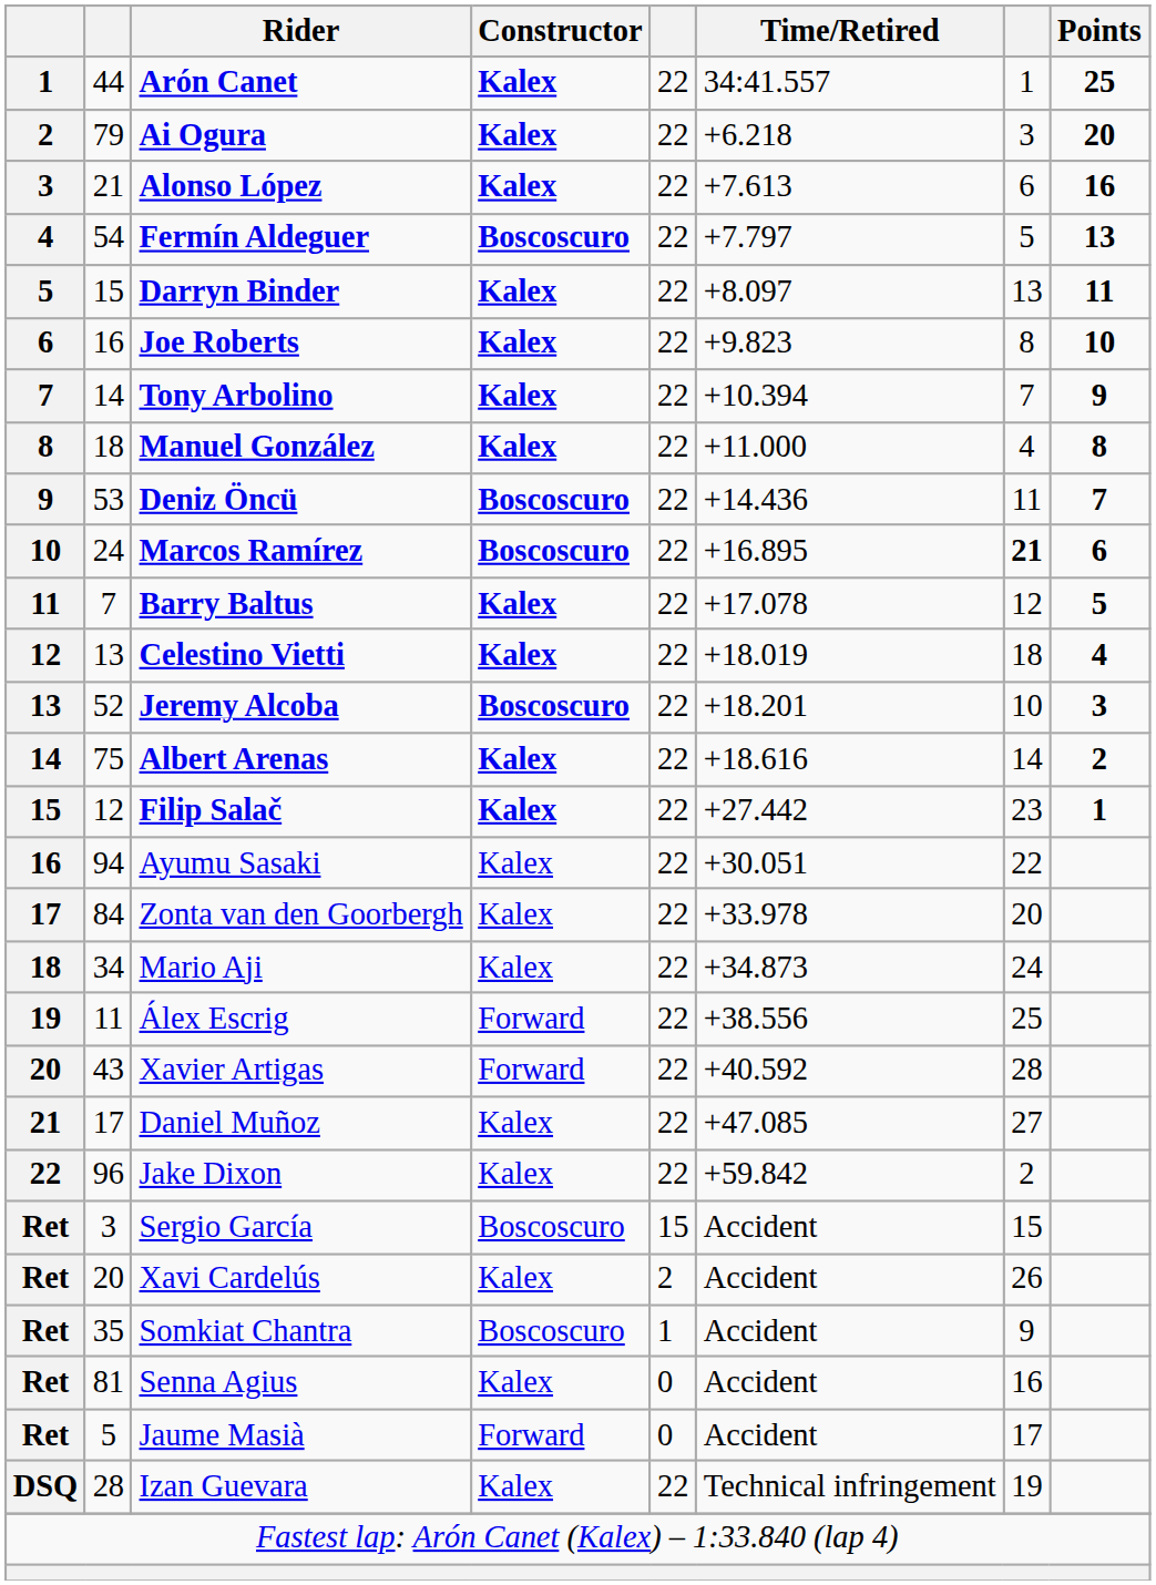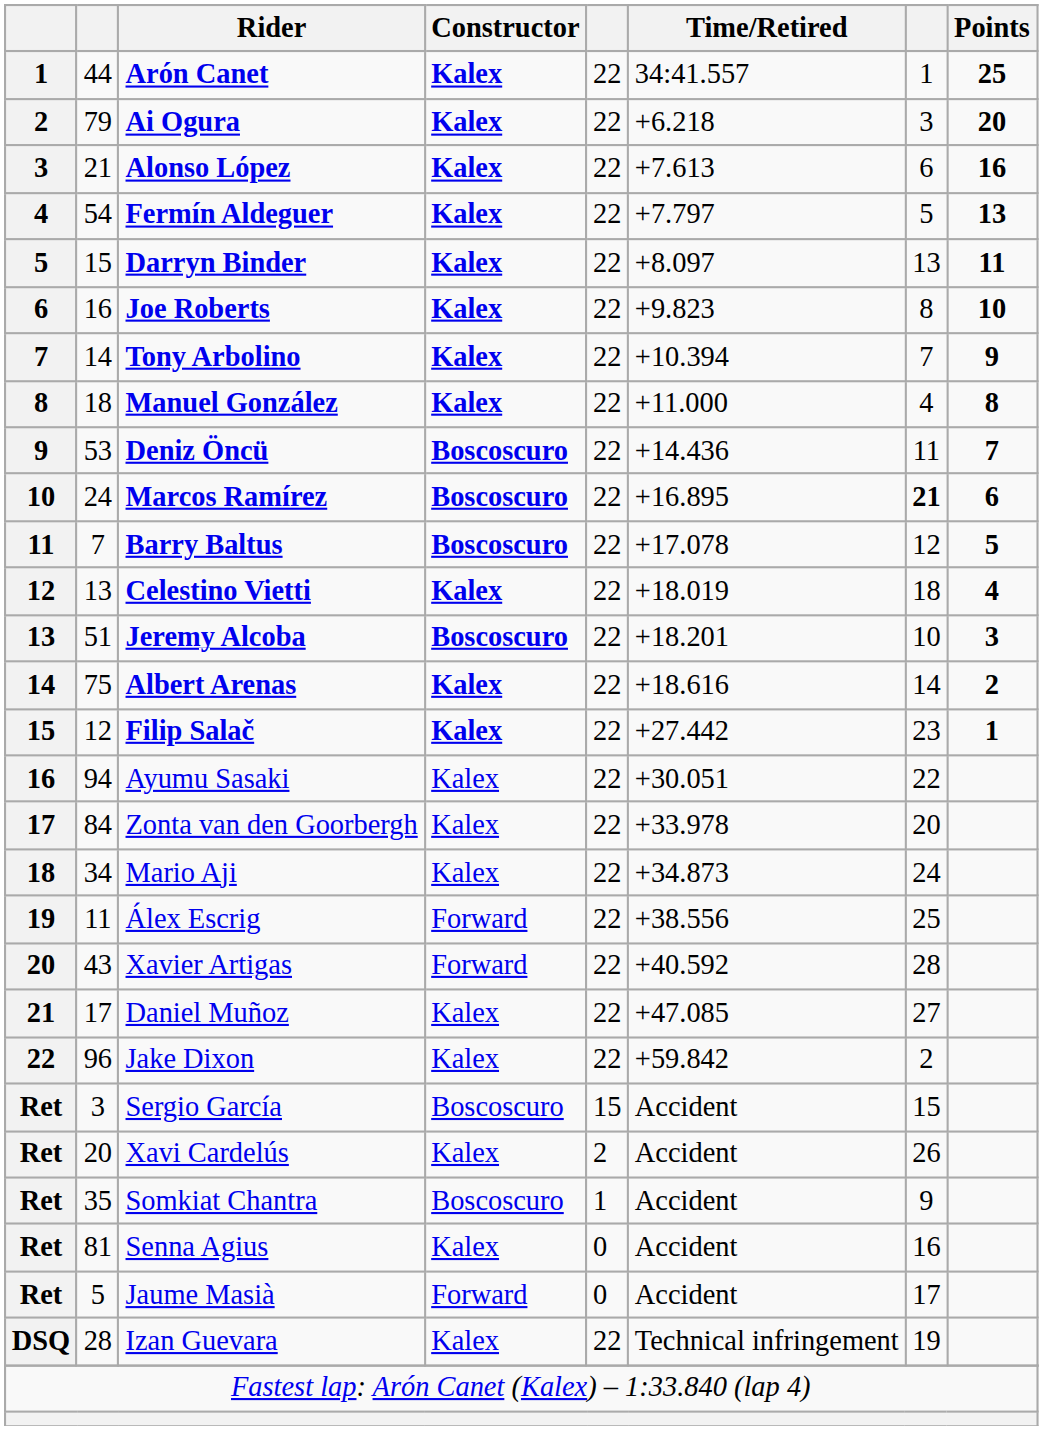Fermín Aldeguer | Constructor: Boscoscuro -> Kalex
Barry Baltus | Constructor: Kalex -> Boscoscuro
Jeremy Alcoba | column 2: 52 -> 51
